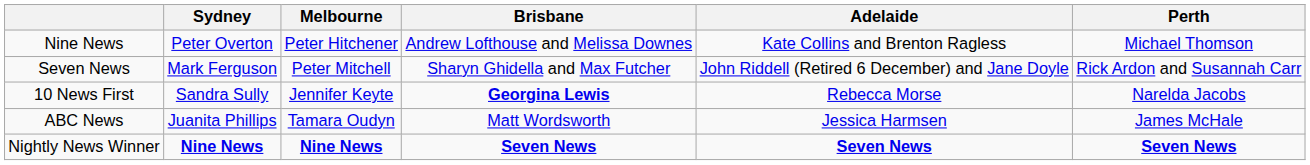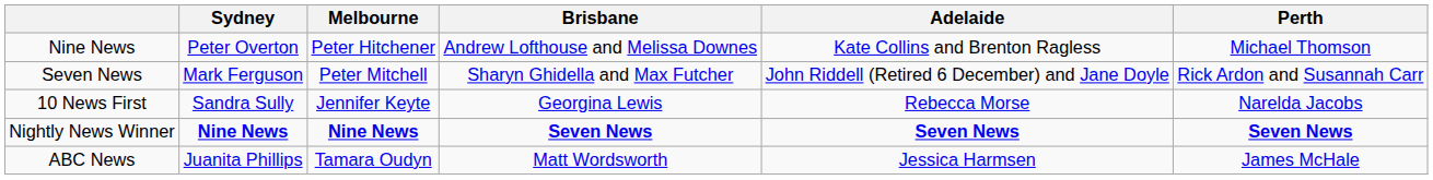10 News First | Brisbane: bold -> normal
rows swapped: ABC News <-> Nightly News Winner
